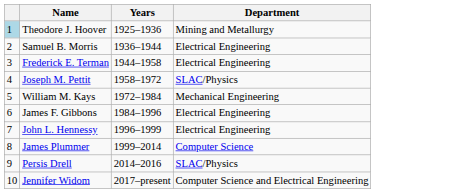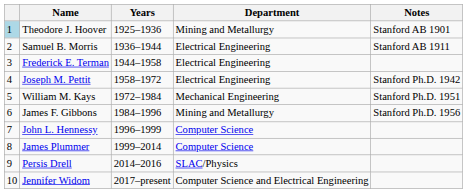+ column: Notes | Stanford AB 1901 | Stanford AB 1911 | Stanford Ph.D. 1942 | Stanford Ph.D. 1951 | Stanford Ph.D. 1956
Joseph M. Pettit | Department: SLAC/Physics -> Electrical Engineering
James F. Gibbons | Department: Electrical Engineering -> Mining and Metallurgy
John L. Hennessy | Department: Electrical Engineering -> Computer Science
